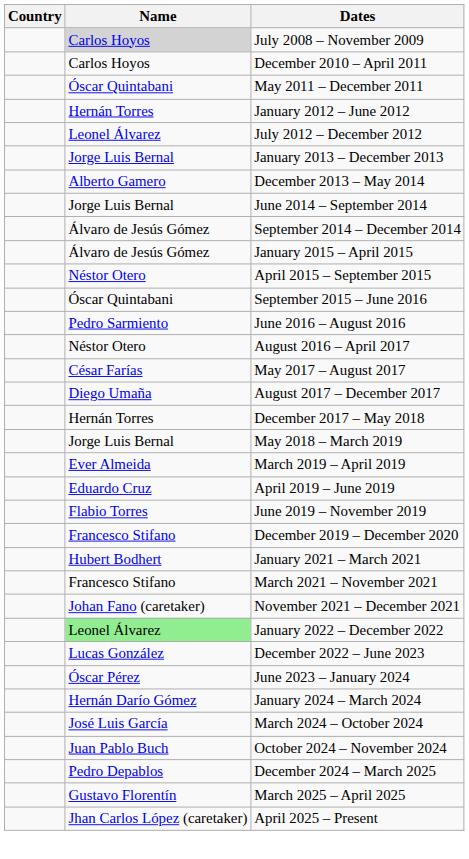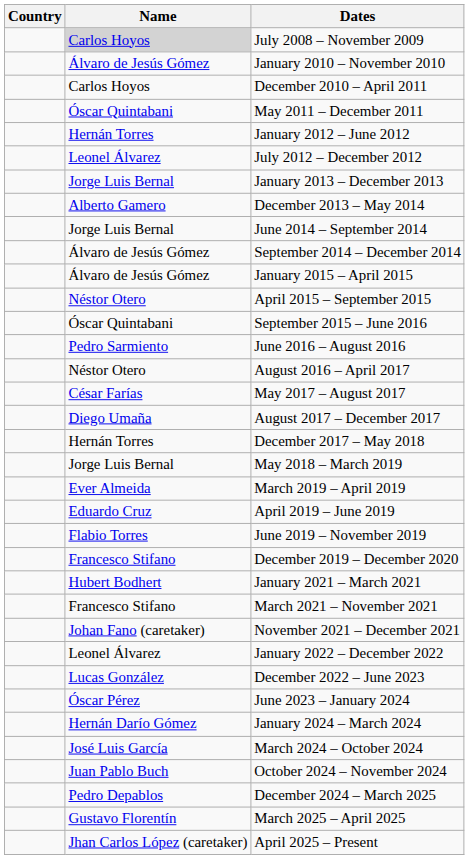+ row: Álvaro de Jesús Gómez | January 2010 – November 2010
January 2022 – December 2022 | Name: lightgreen background -> no background
